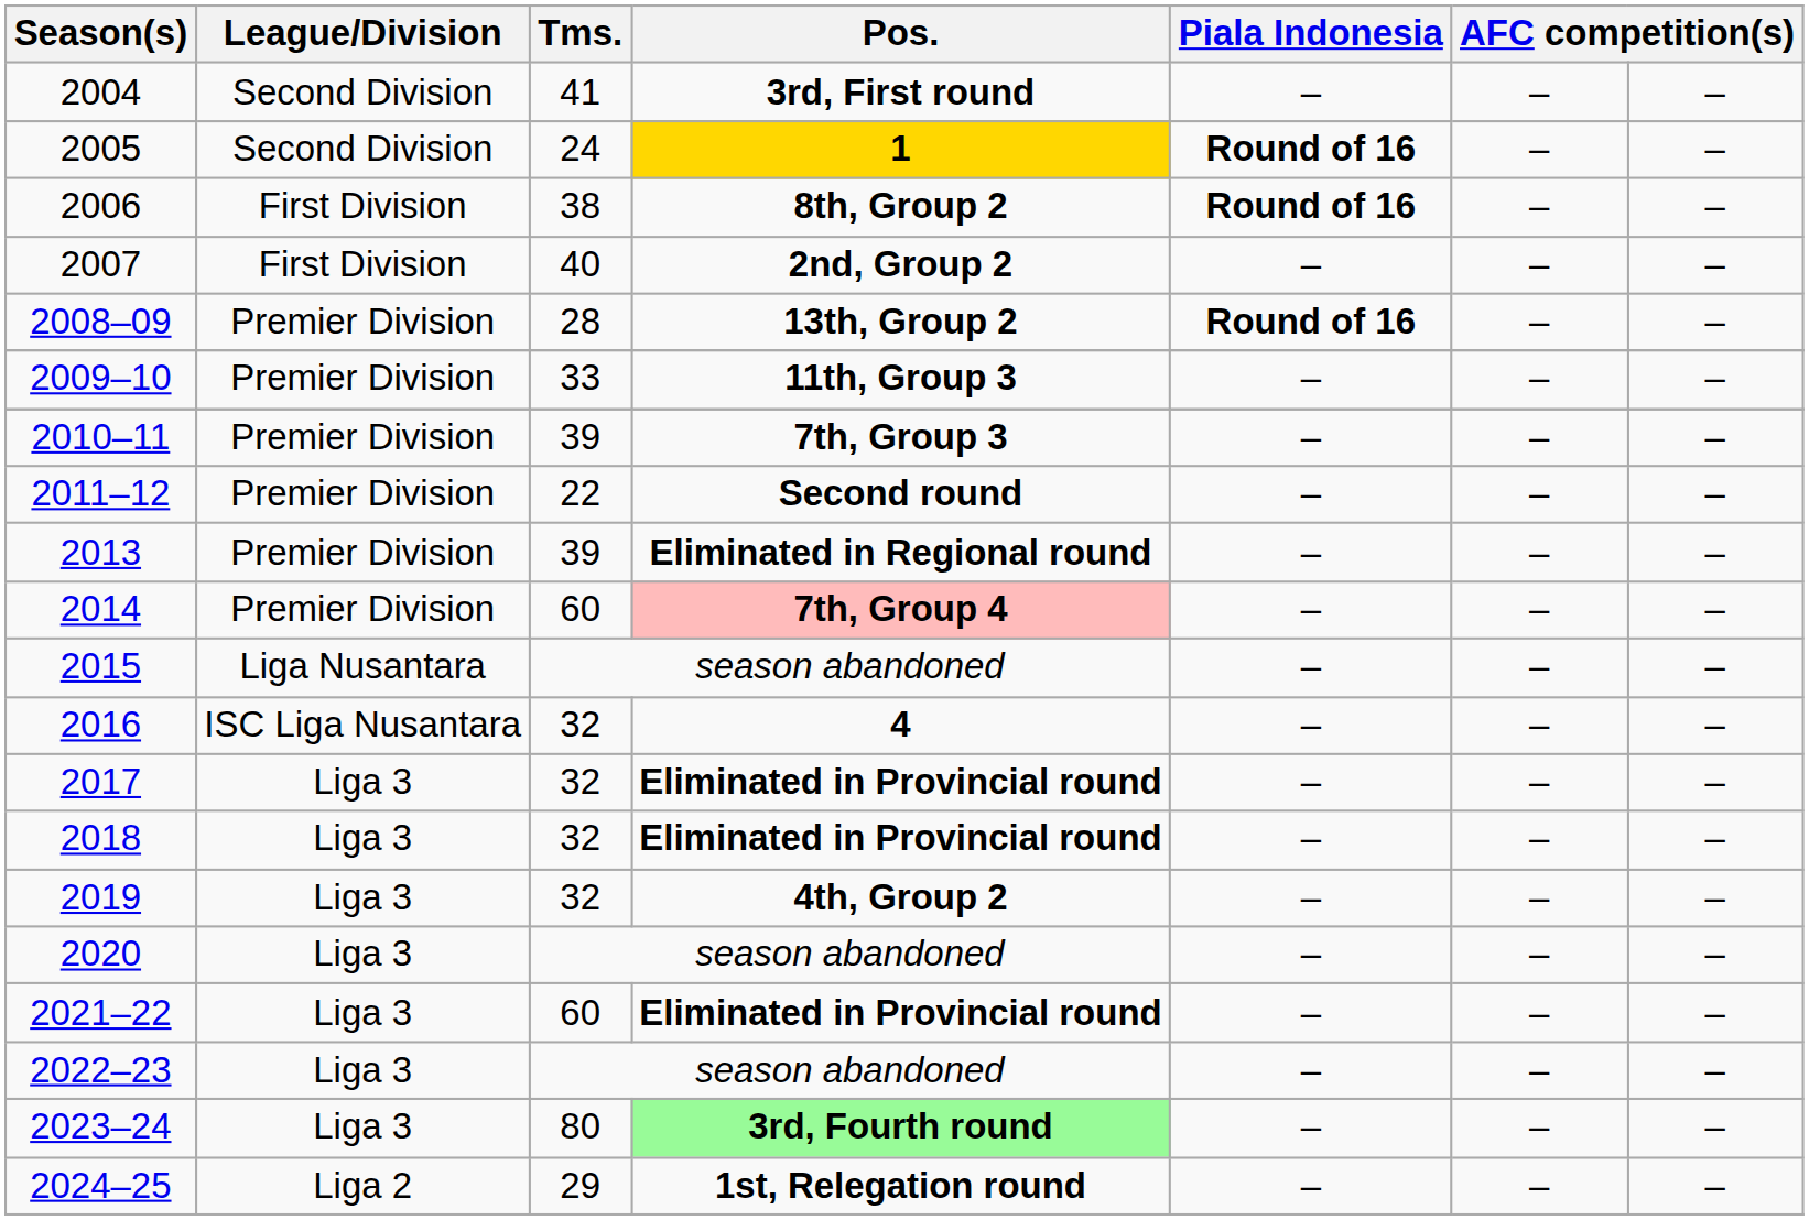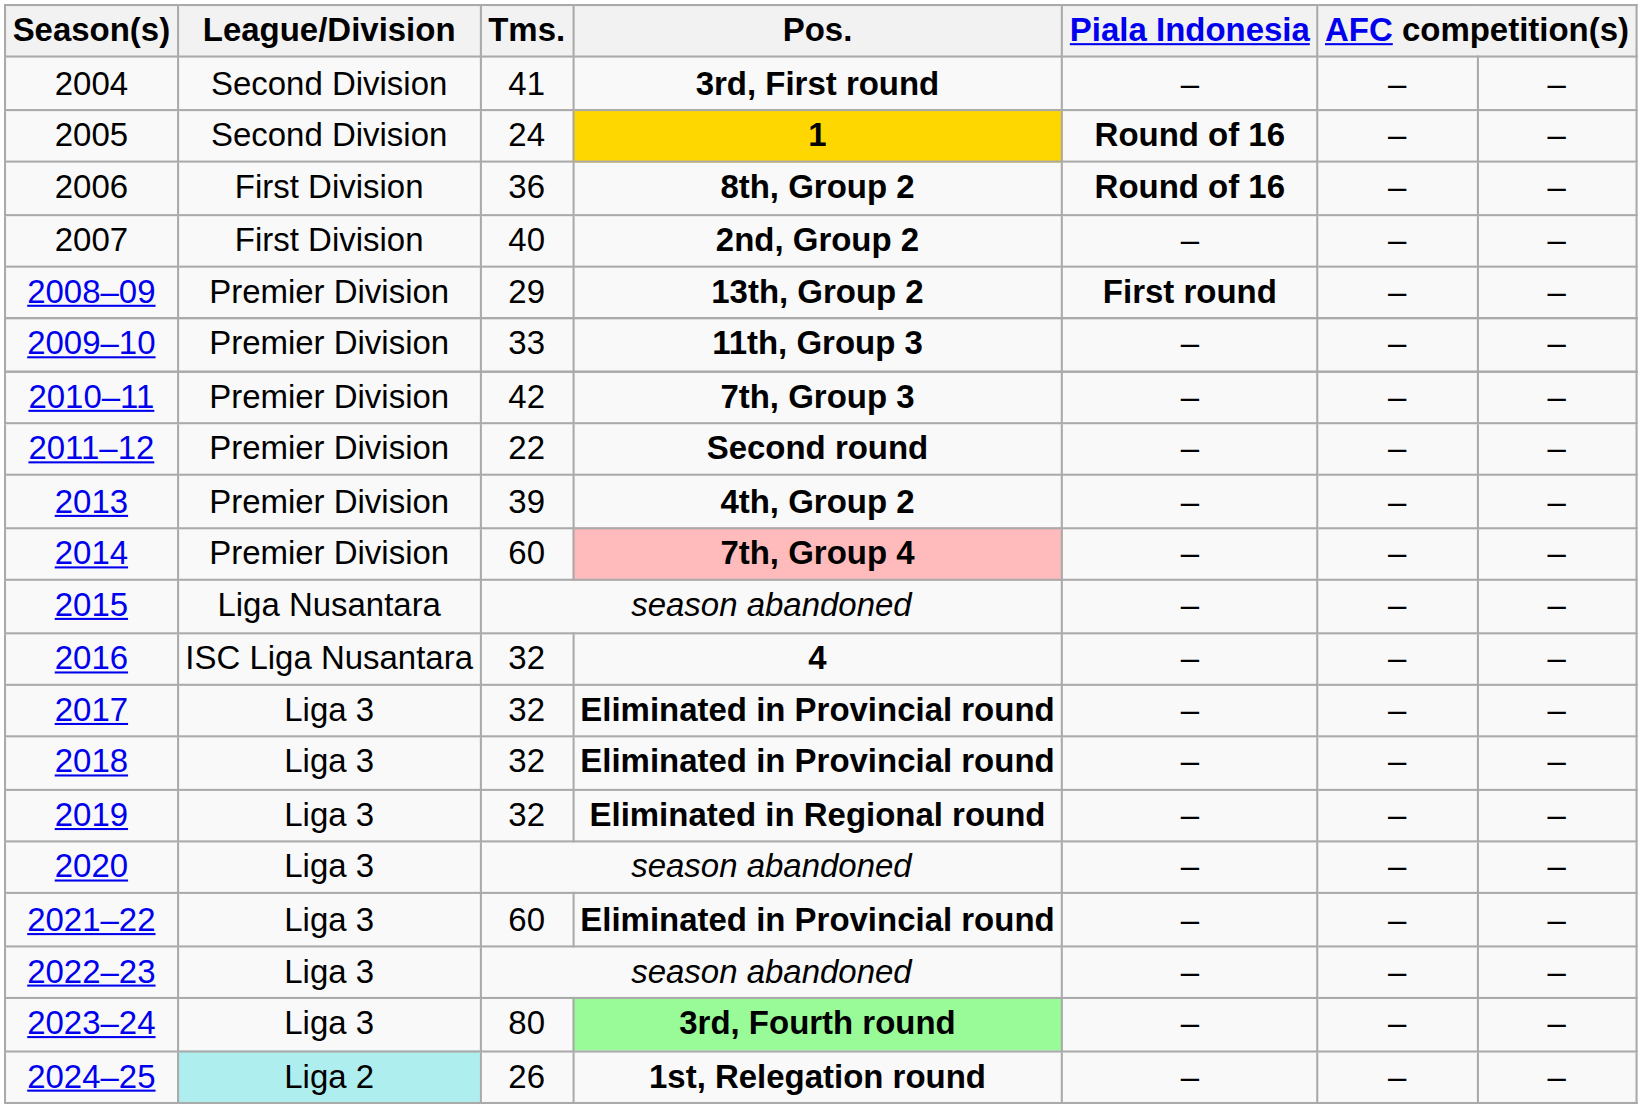2006 | Tms.: 38 -> 36
2008–09 | Tms.: 28 -> 29
2008–09 | Piala Indonesia: Round of 16 -> First round
2010–11 | Tms.: 39 -> 42
2013 | Pos.: Eliminated in Regional round -> 4th, Group 2
2019 | Pos.: 4th, Group 2 -> Eliminated in Regional round
2024–25 | League/Division: no background -> paleturquoise background
2024–25 | Tms.: 29 -> 26
